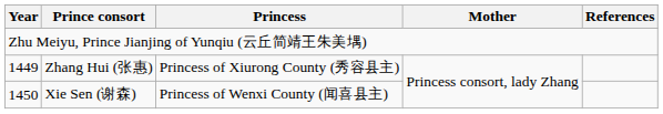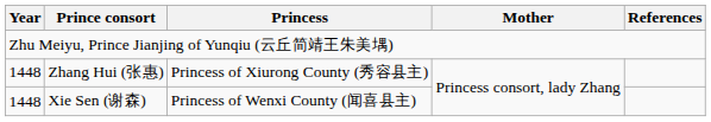Zhang Hui (张惠) | Year: 1449 -> 1448
Xie Sen (谢森) | Year: 1450 -> 1448
